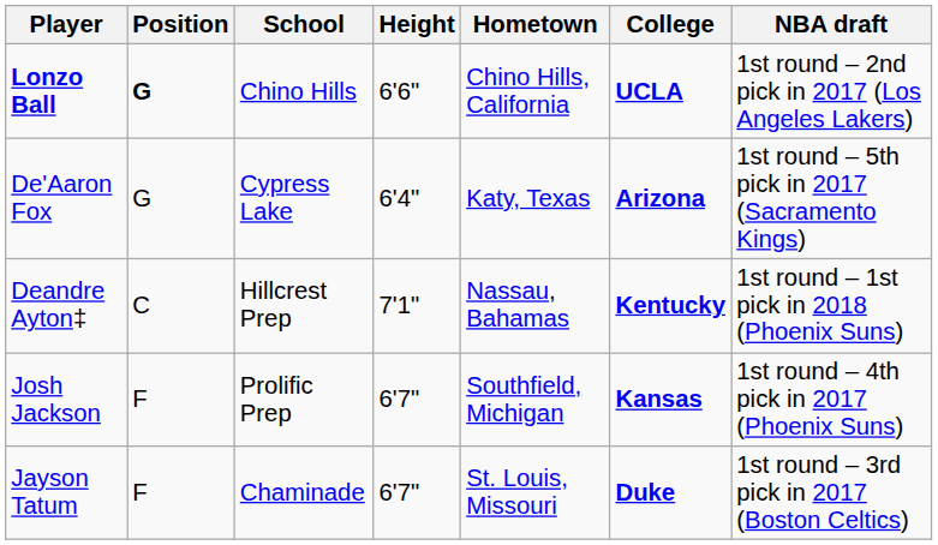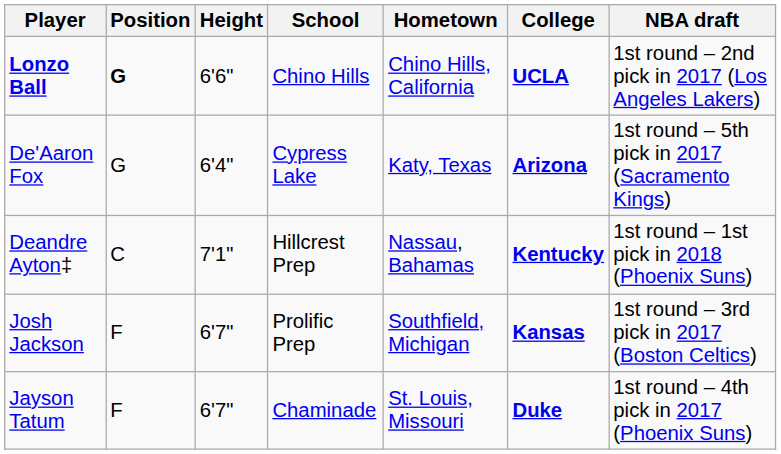columns swapped: Height <-> School
Josh Jackson | NBA draft: 1st round – 4th pick in 2017 (Phoenix Suns) -> 1st round – 3rd pick in 2017 (Boston Celtics)
Jayson Tatum | NBA draft: 1st round – 3rd pick in 2017 (Boston Celtics) -> 1st round – 4th pick in 2017 (Phoenix Suns)
